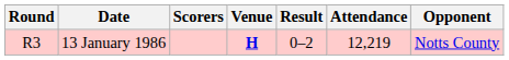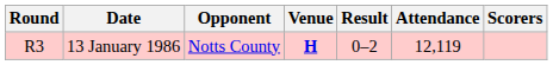columns swapped: Opponent <-> Scorers
13 January 1986 | Attendance: 12,219 -> 12,119
